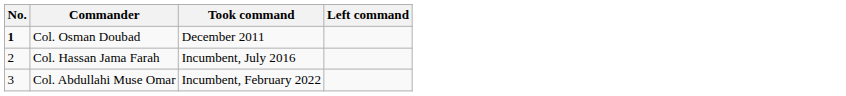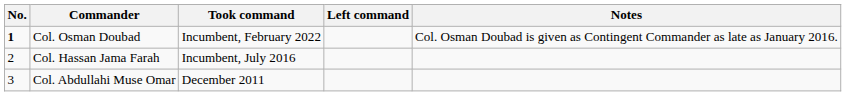+ column: Notes | Col. Osman Doubad is given as Contingent Commander as late as January 2016.
Col. Osman Doubad | Took command: December 2011 -> Incumbent, February 2022
Col. Abdullahi Muse Omar | Took command: Incumbent, February 2022 -> December 2011
